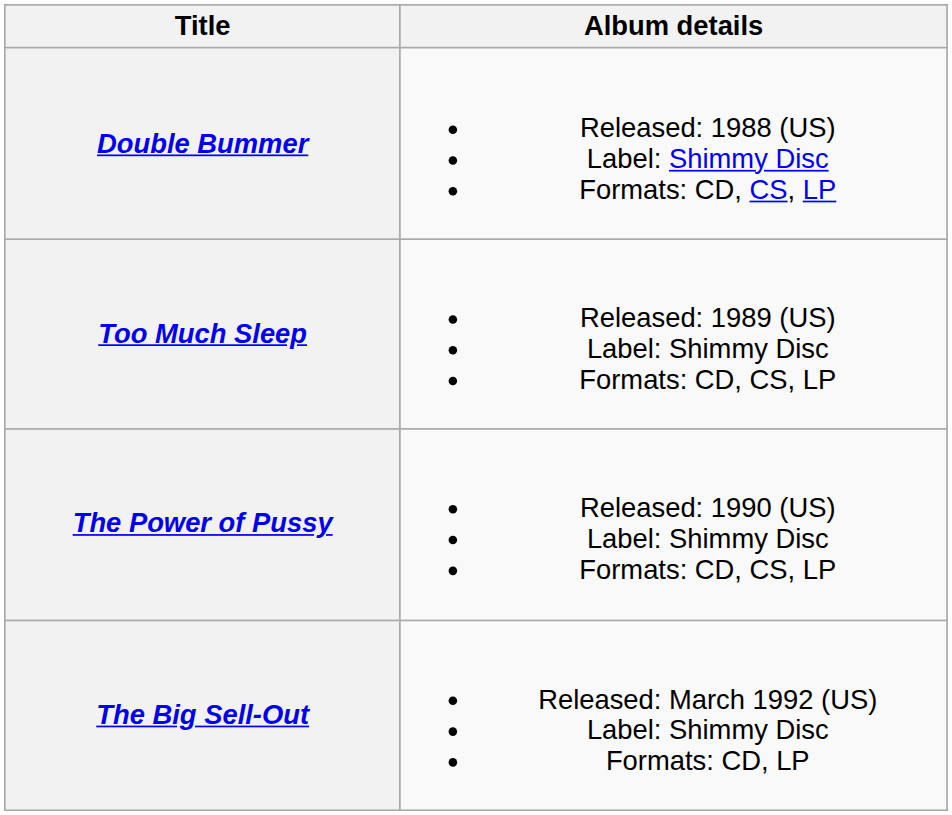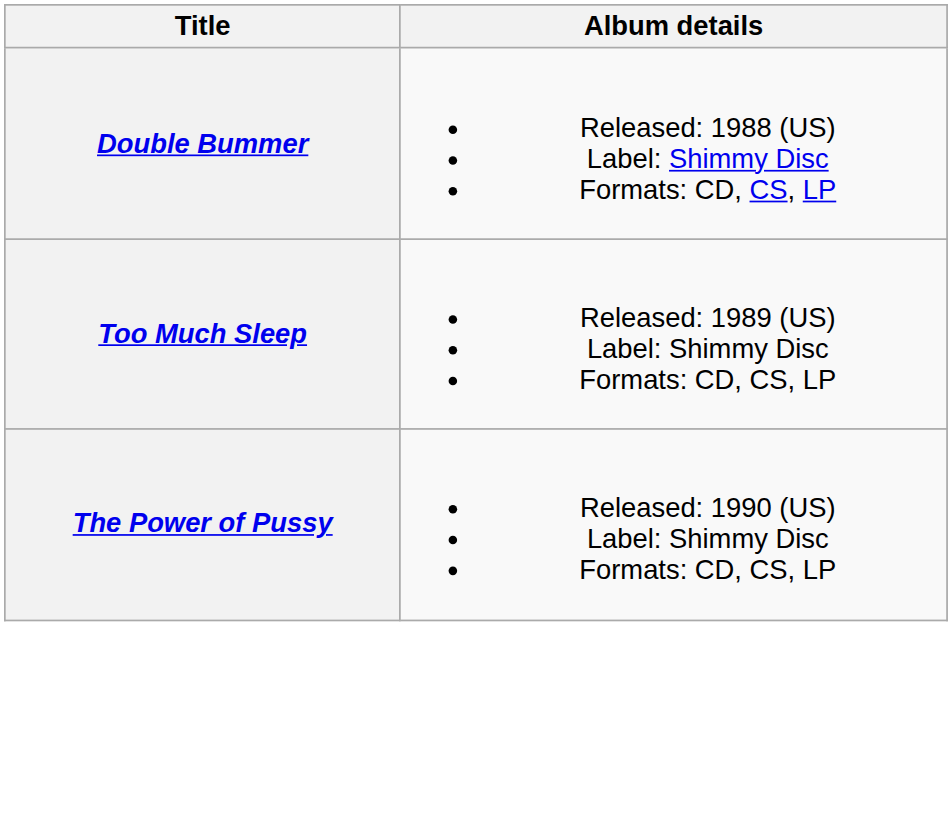- row: The Big Sell-Out | Released: March 1992 (US) Label: Shimmy Disc Formats: CD, LP
